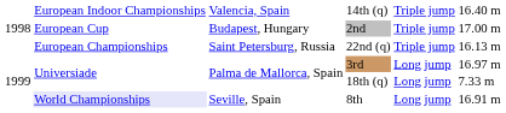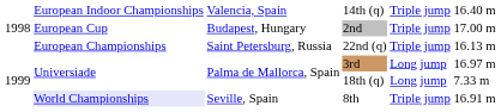8th | column 5: Long jump -> Triple jump
